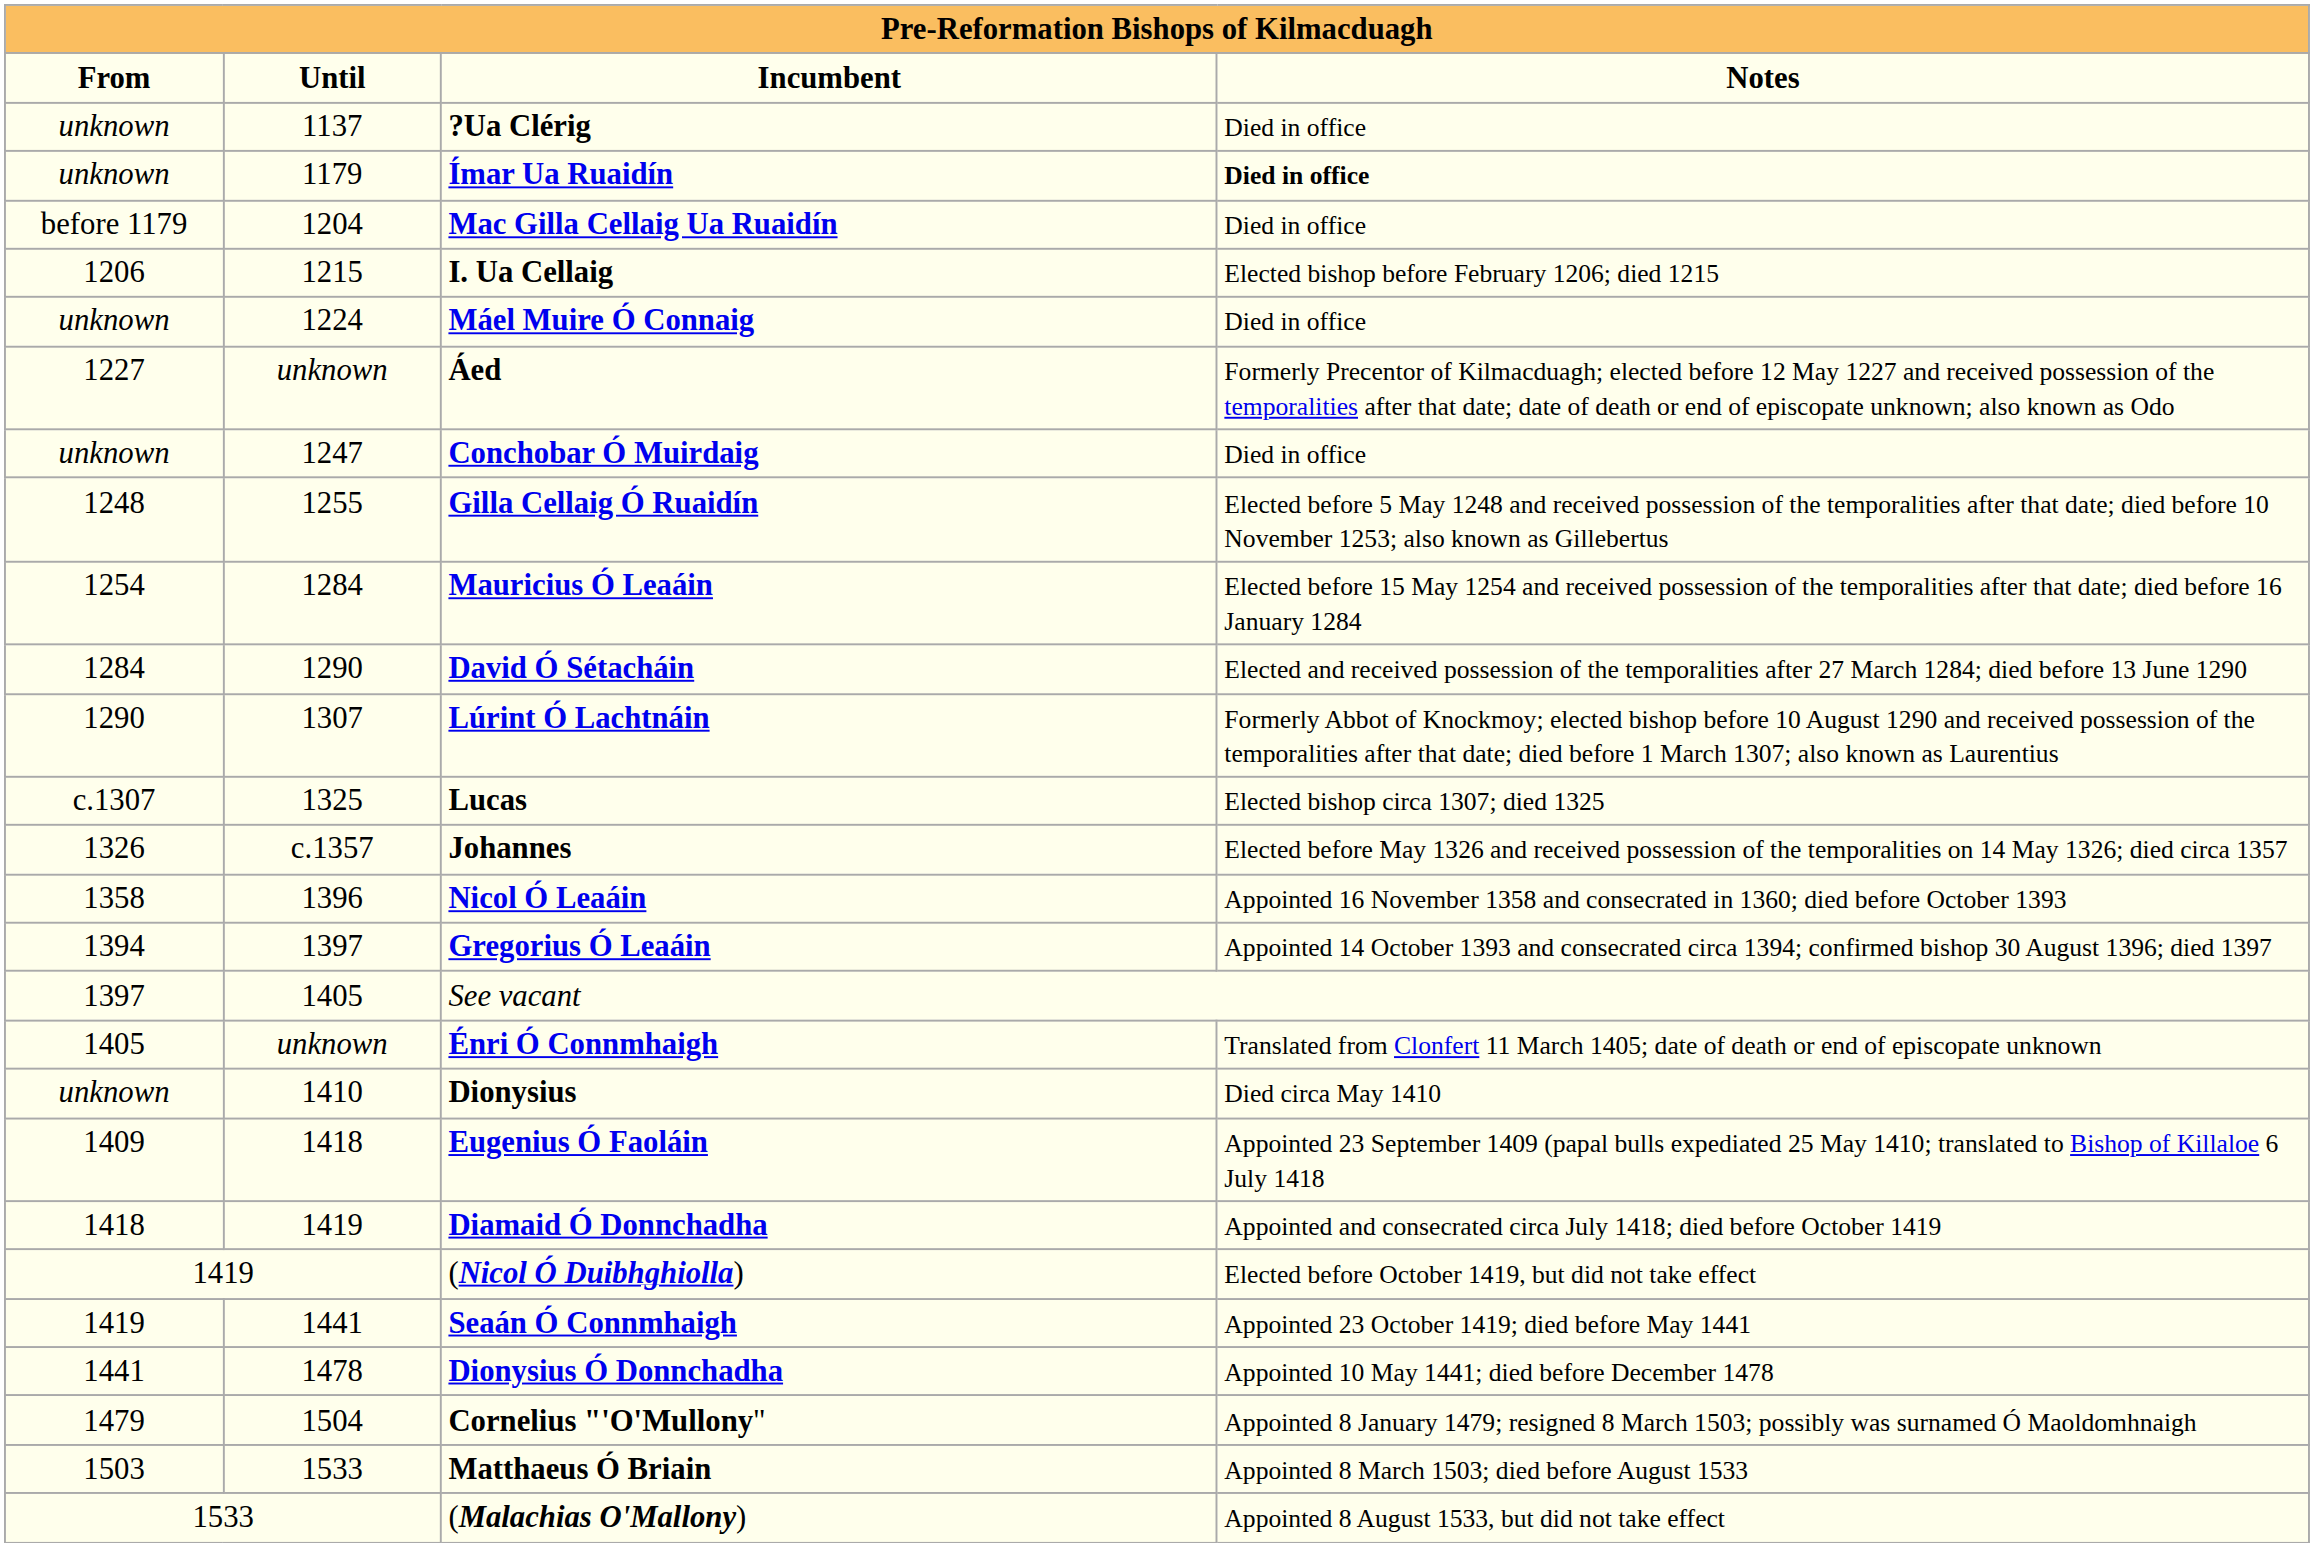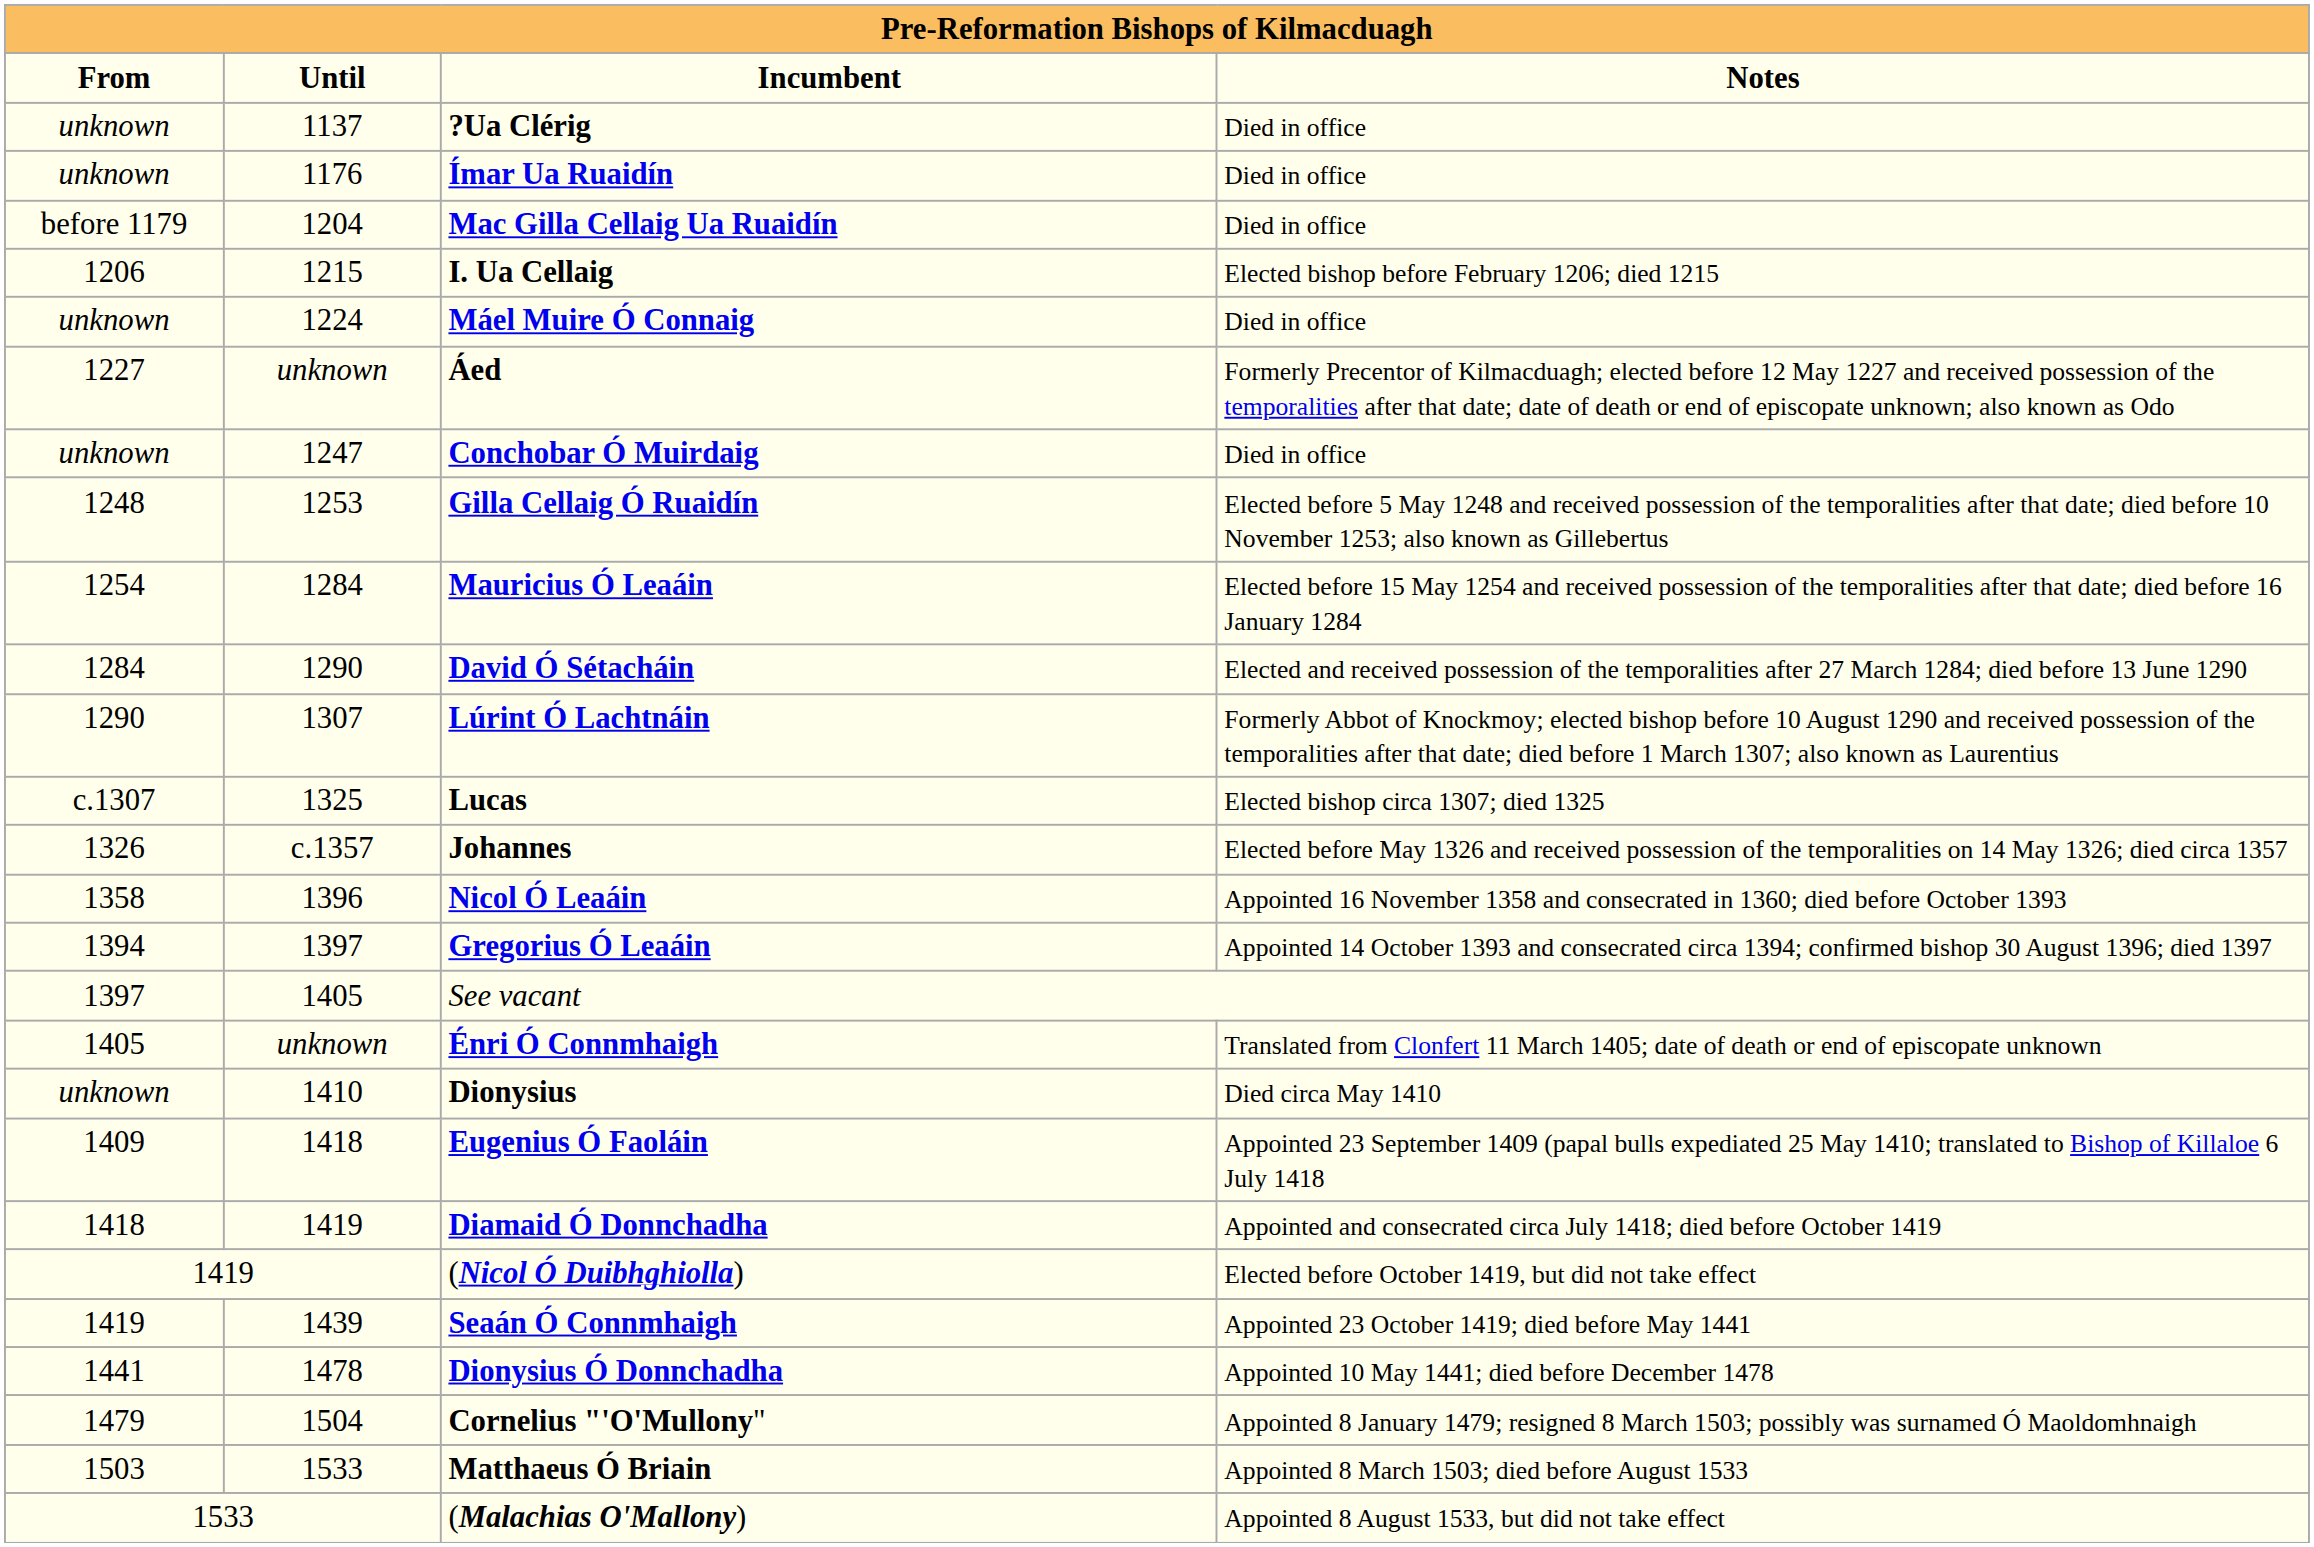Ímar Ua Ruaidín | Until: 1179 -> 1176
Ímar Ua Ruaidín | Notes: bold -> normal
Gilla Cellaig Ó Ruaidín | Until: 1255 -> 1253
Seaán Ó Connmhaigh | Until: 1441 -> 1439
